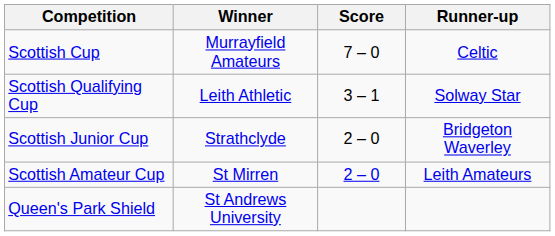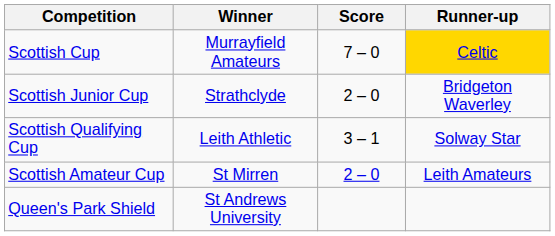Scottish Cup | Runner-up: no background -> gold background
rows swapped: Scottish Qualifying Cup <-> Scottish Junior Cup
